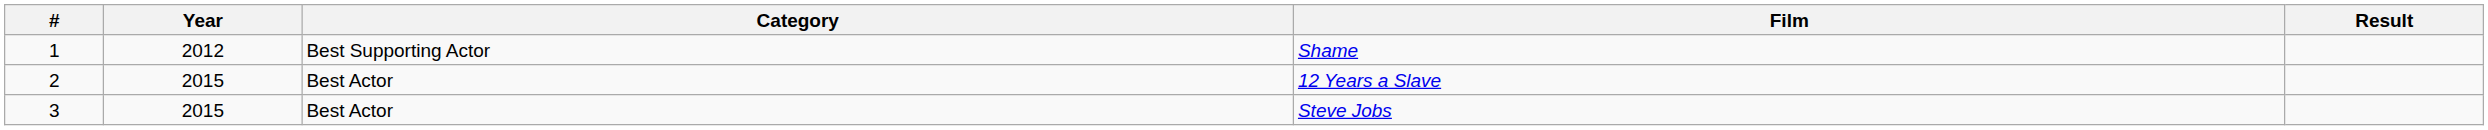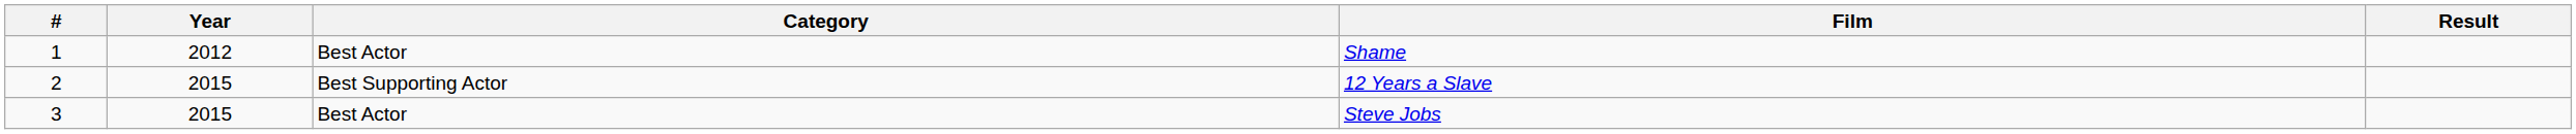Shame | Category: Best Supporting Actor -> Best Actor
12 Years a Slave | Category: Best Actor -> Best Supporting Actor
